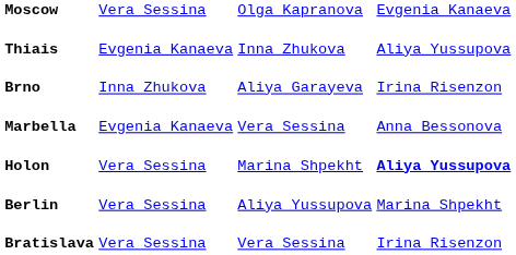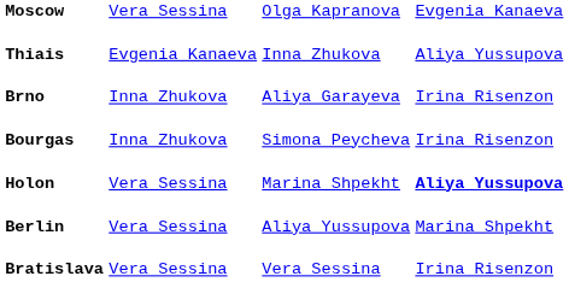- row: Marbella | Evgenia Kanaeva | Vera Sessina | Anna Bessonova
+ row: Bourgas | Inna Zhukova | Simona Peycheva | Irina Risenzon
